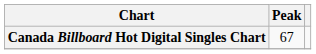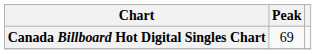Canada Billboard Hot Digital Singles Chart | Peak: 67 -> 69
